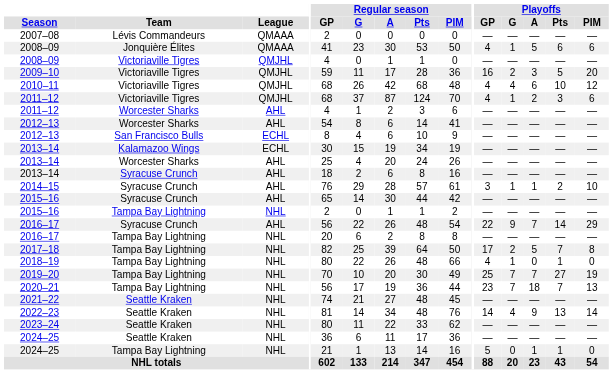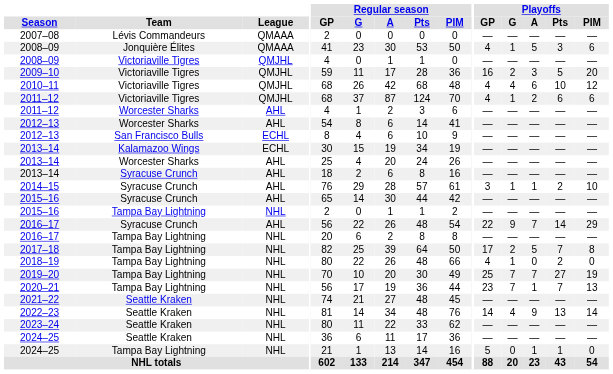2008–09 / Jonquière Élites | Playoffs / Pts: 6 -> 3
2011–12 / Victoriaville Tigres | Playoffs / Pts: 3 -> 6
2018–19 | Playoffs / Pts: 1 -> 2
2020–21 | Playoffs / A: 18 -> 1
